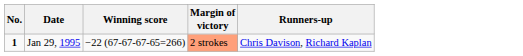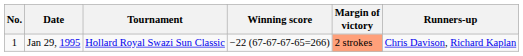+ column: Tournament | Hollard Royal Swazi Sun Classic
Jan 29, 1995 | No.: bold -> normal
